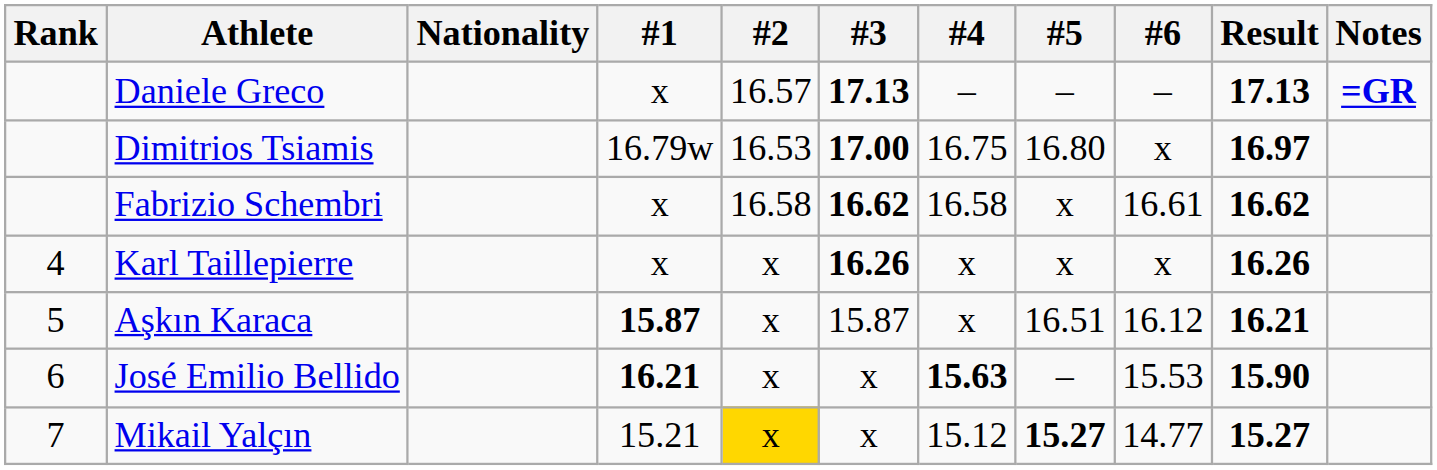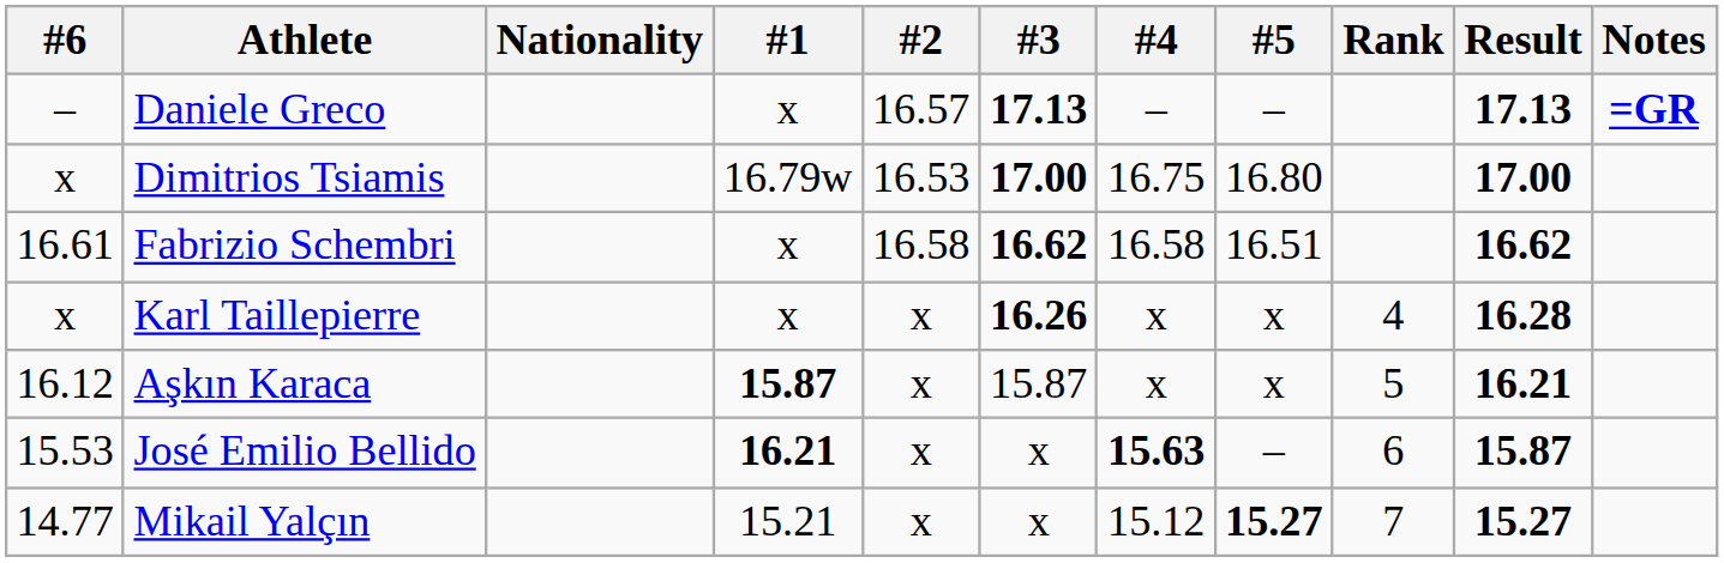columns swapped: Rank <-> #6
Dimitrios Tsiamis | Result: 16.97 -> 17.00
Fabrizio Schembri | #5: x -> 16.51
Karl Taillepierre | Result: 16.26 -> 16.28
Aşkın Karaca | #5: 16.51 -> x
José Emilio Bellido | Result: 15.90 -> 15.87
Mikail Yalçın | #2: gold background -> no background
